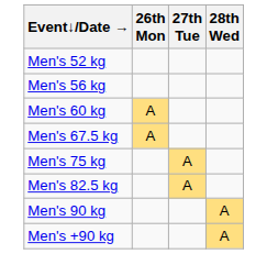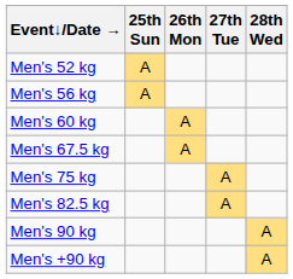+ column: 25th Sun | A | A
